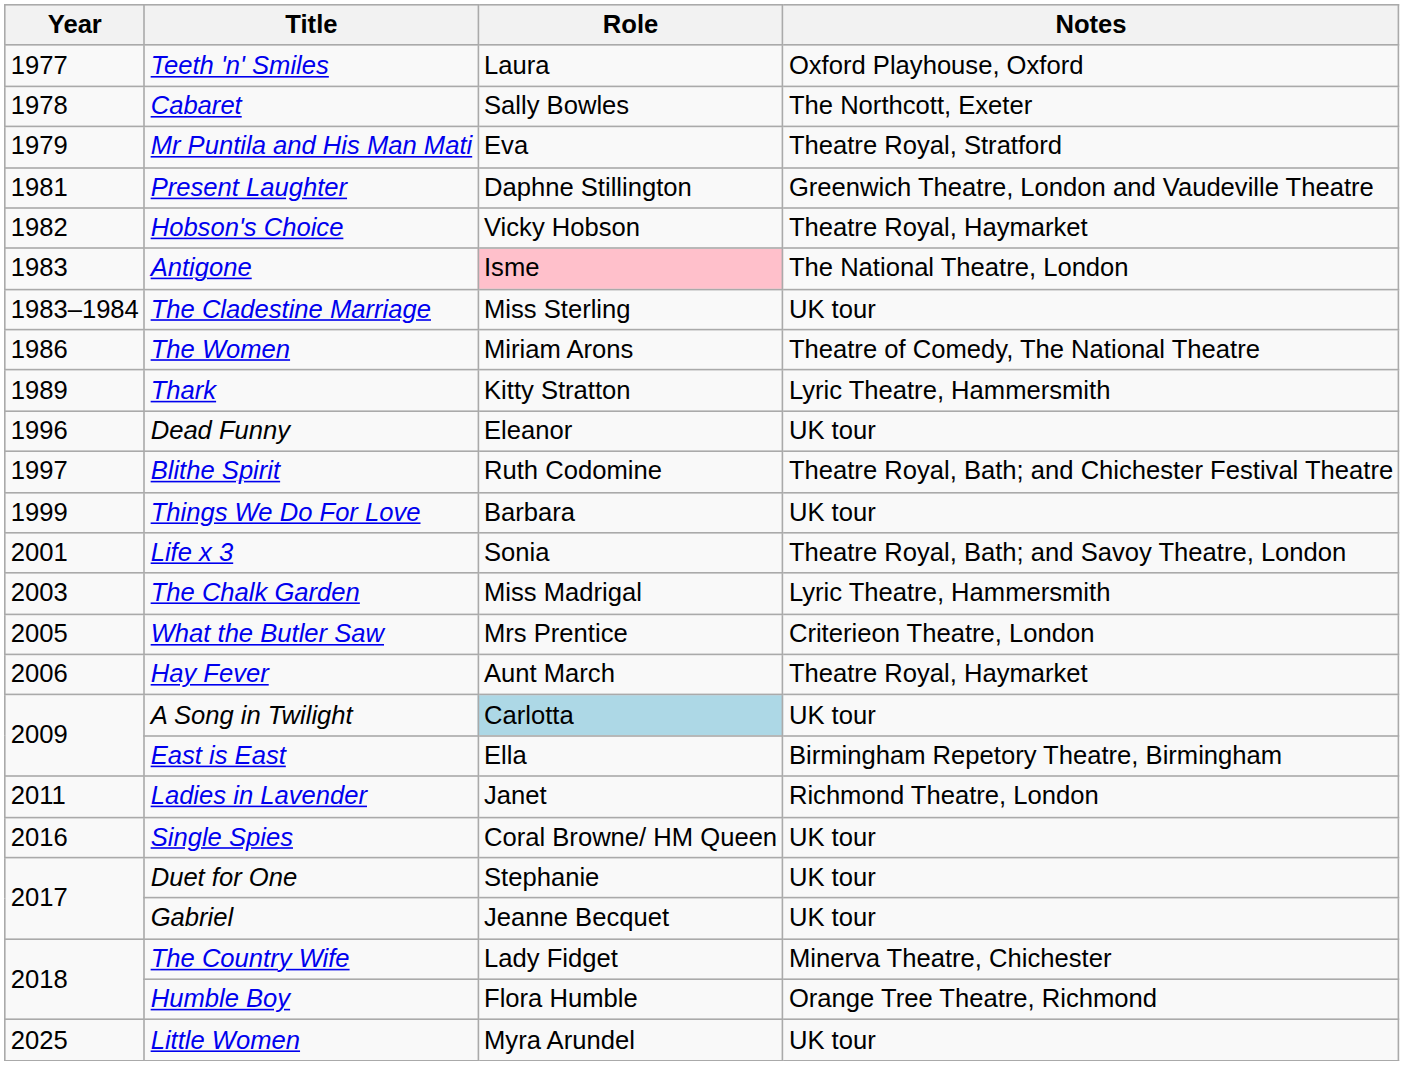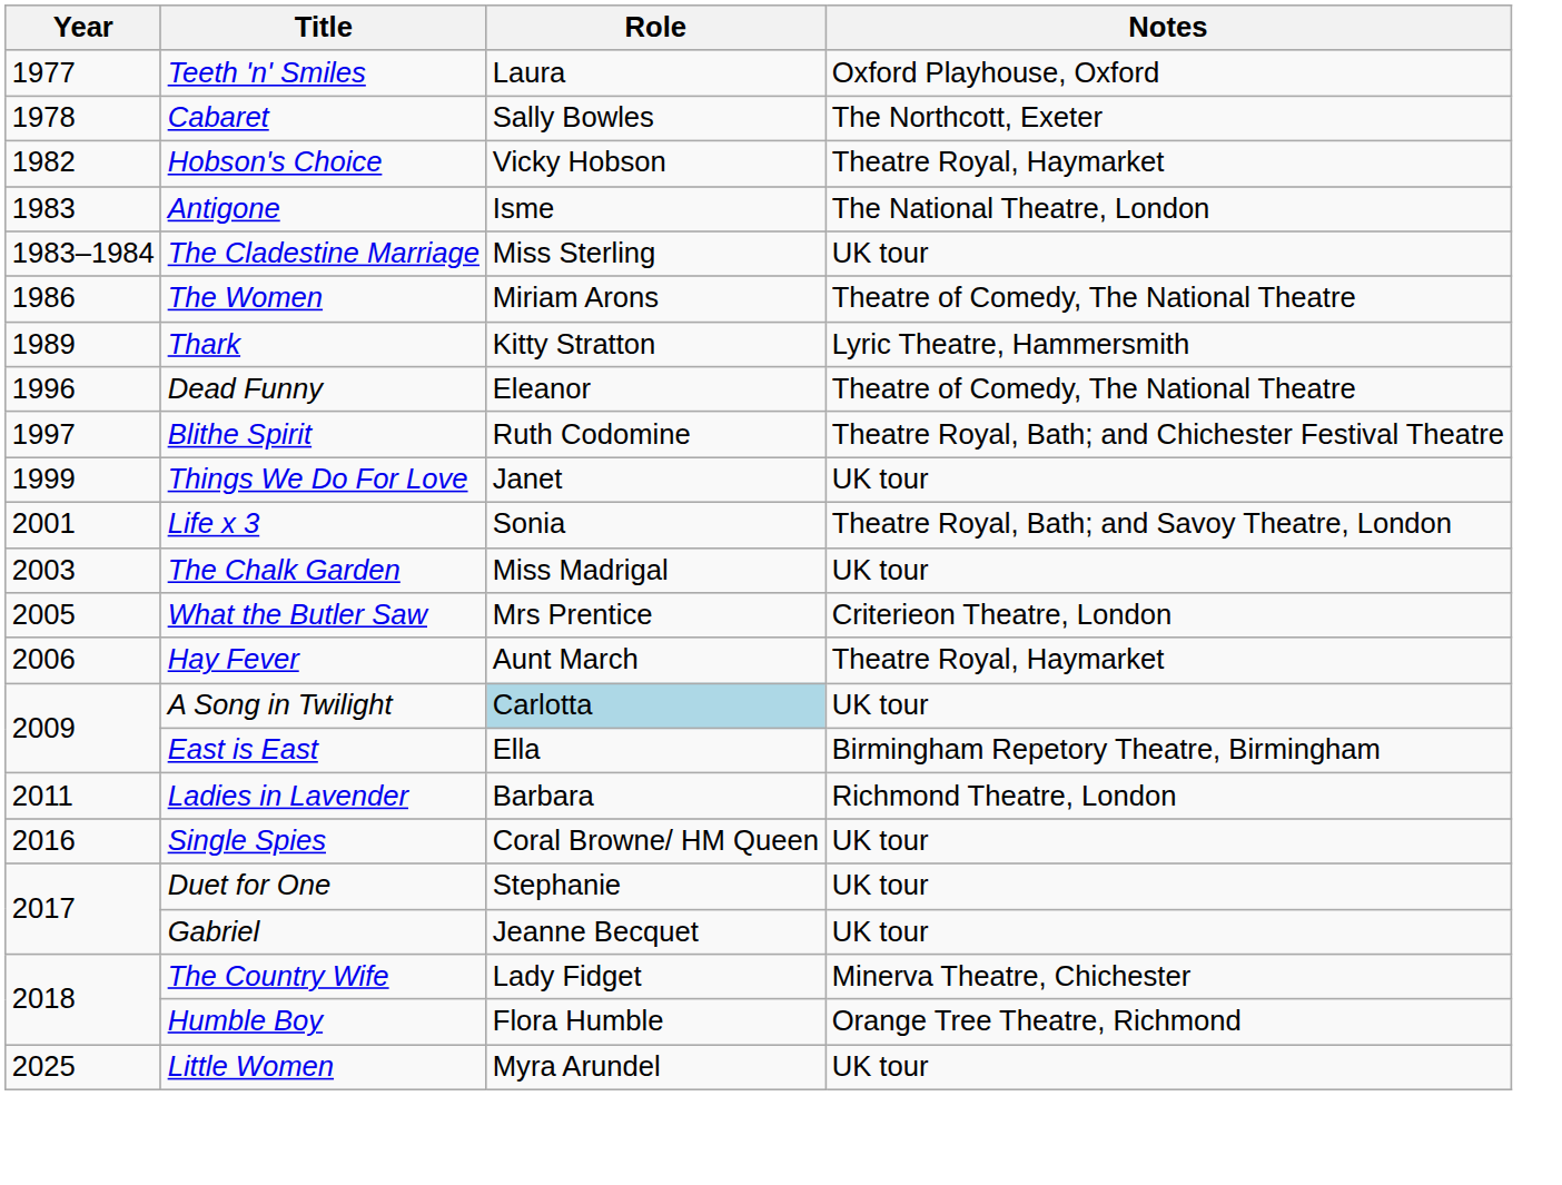- row: 1979 | Mr Puntila and His Man Mati | Eva | Theatre Royal, Stratford
- row: 1981 | Present Laughter | Daphne Stillington | Greenwich Theatre, London and Vaudeville Theatre
Antigone | Role: pink background -> no background
Dead Funny | Notes: UK tour -> Theatre of Comedy, The National Theatre
Things We Do For Love | Role: Barbara -> Janet
The Chalk Garden | Notes: Lyric Theatre, Hammersmith -> UK tour
Ladies in Lavender | Role: Janet -> Barbara
